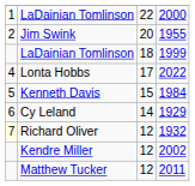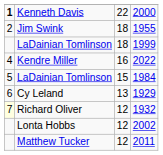2000 | column 1: normal -> bold
2000 | column 2: LaDainian Tomlinson -> Kenneth Davis
1955 | column 3: 20 -> 18
2022 | column 2: Lonta Hobbs -> Kendre Miller
2022 | column 3: 17 -> 16
1984 | column 2: Kenneth Davis -> LaDainian Tomlinson
1929 | column 3: 14 -> 13
2002 | column 2: Kendre Miller -> Lonta Hobbs
